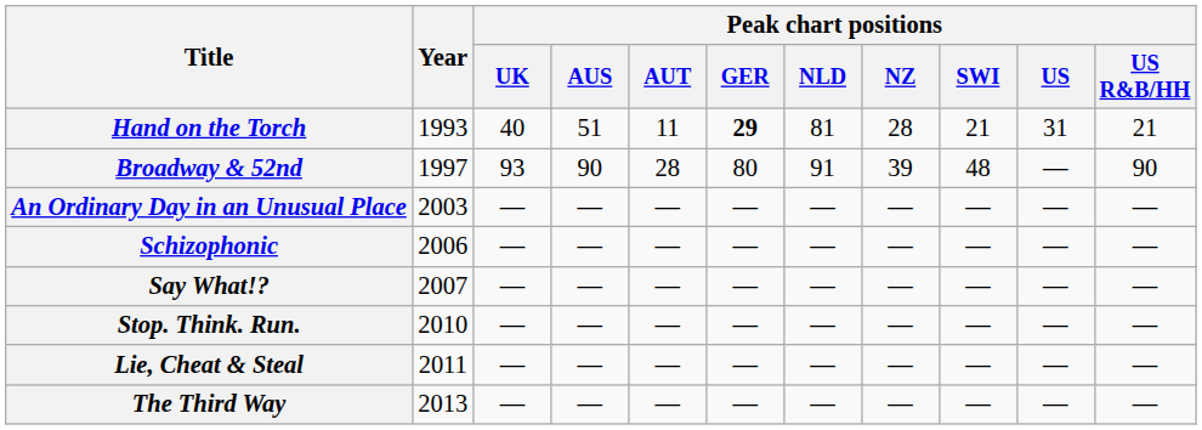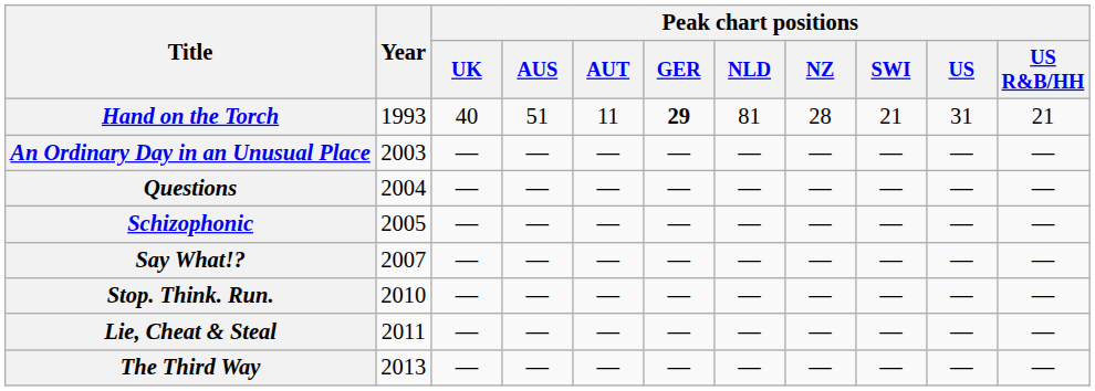- row: Broadway & 52nd | 1997 | 93 | 90 | 28 | 80 | 91 | 39 | 48 | — | 90
+ row: Questions | 2004 | — | — | — | — | — | — | — | — | —
Schizophonic | Year: 2006 -> 2005
